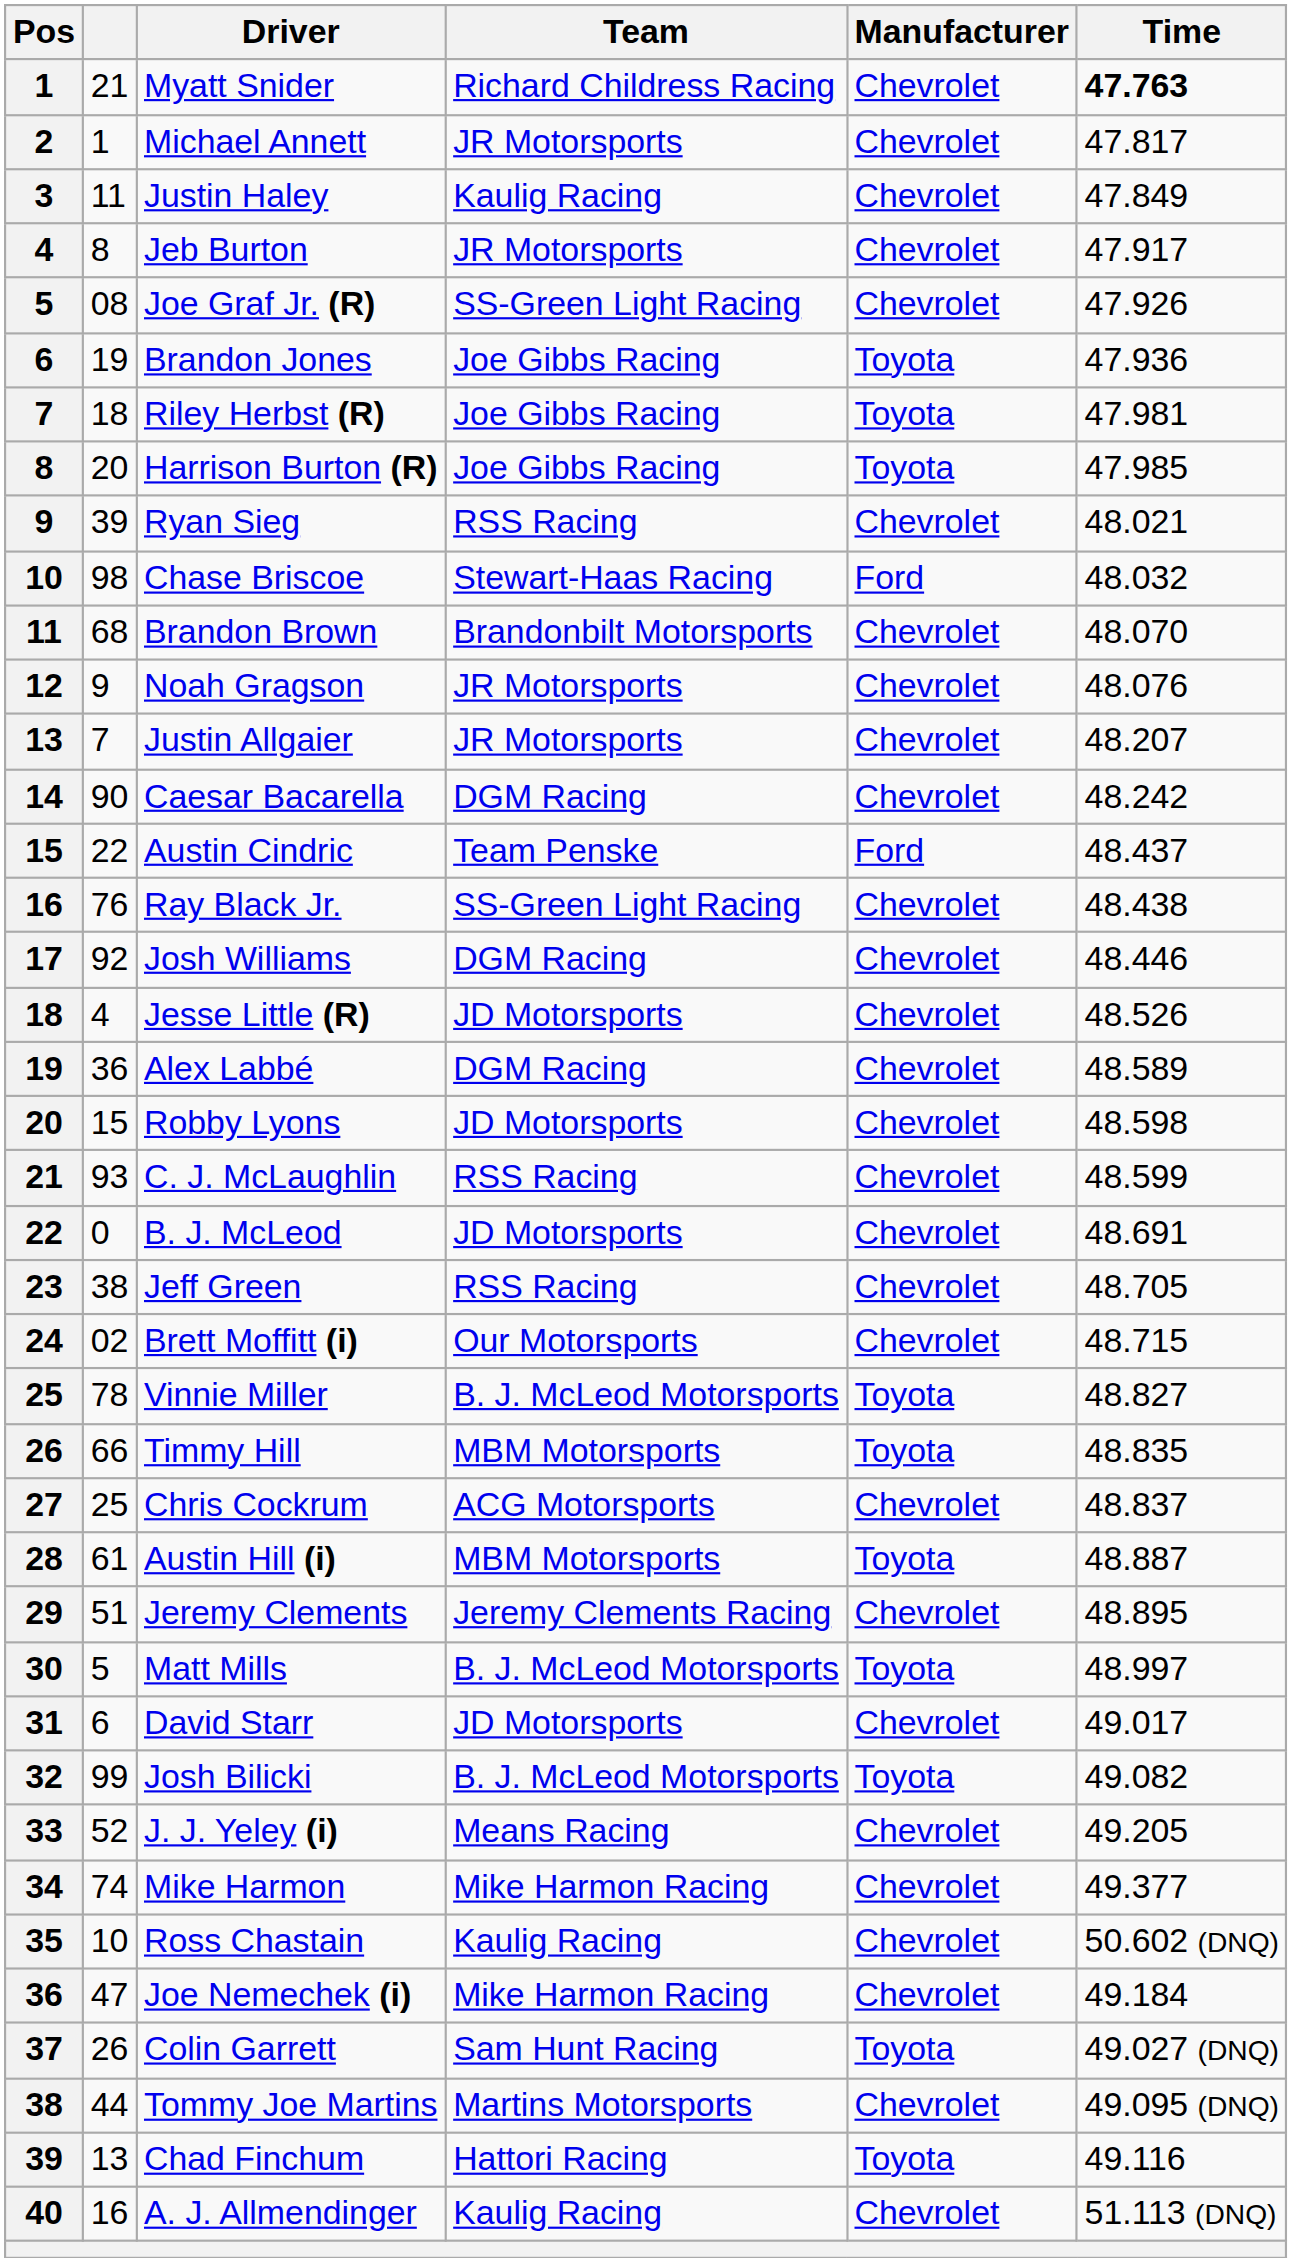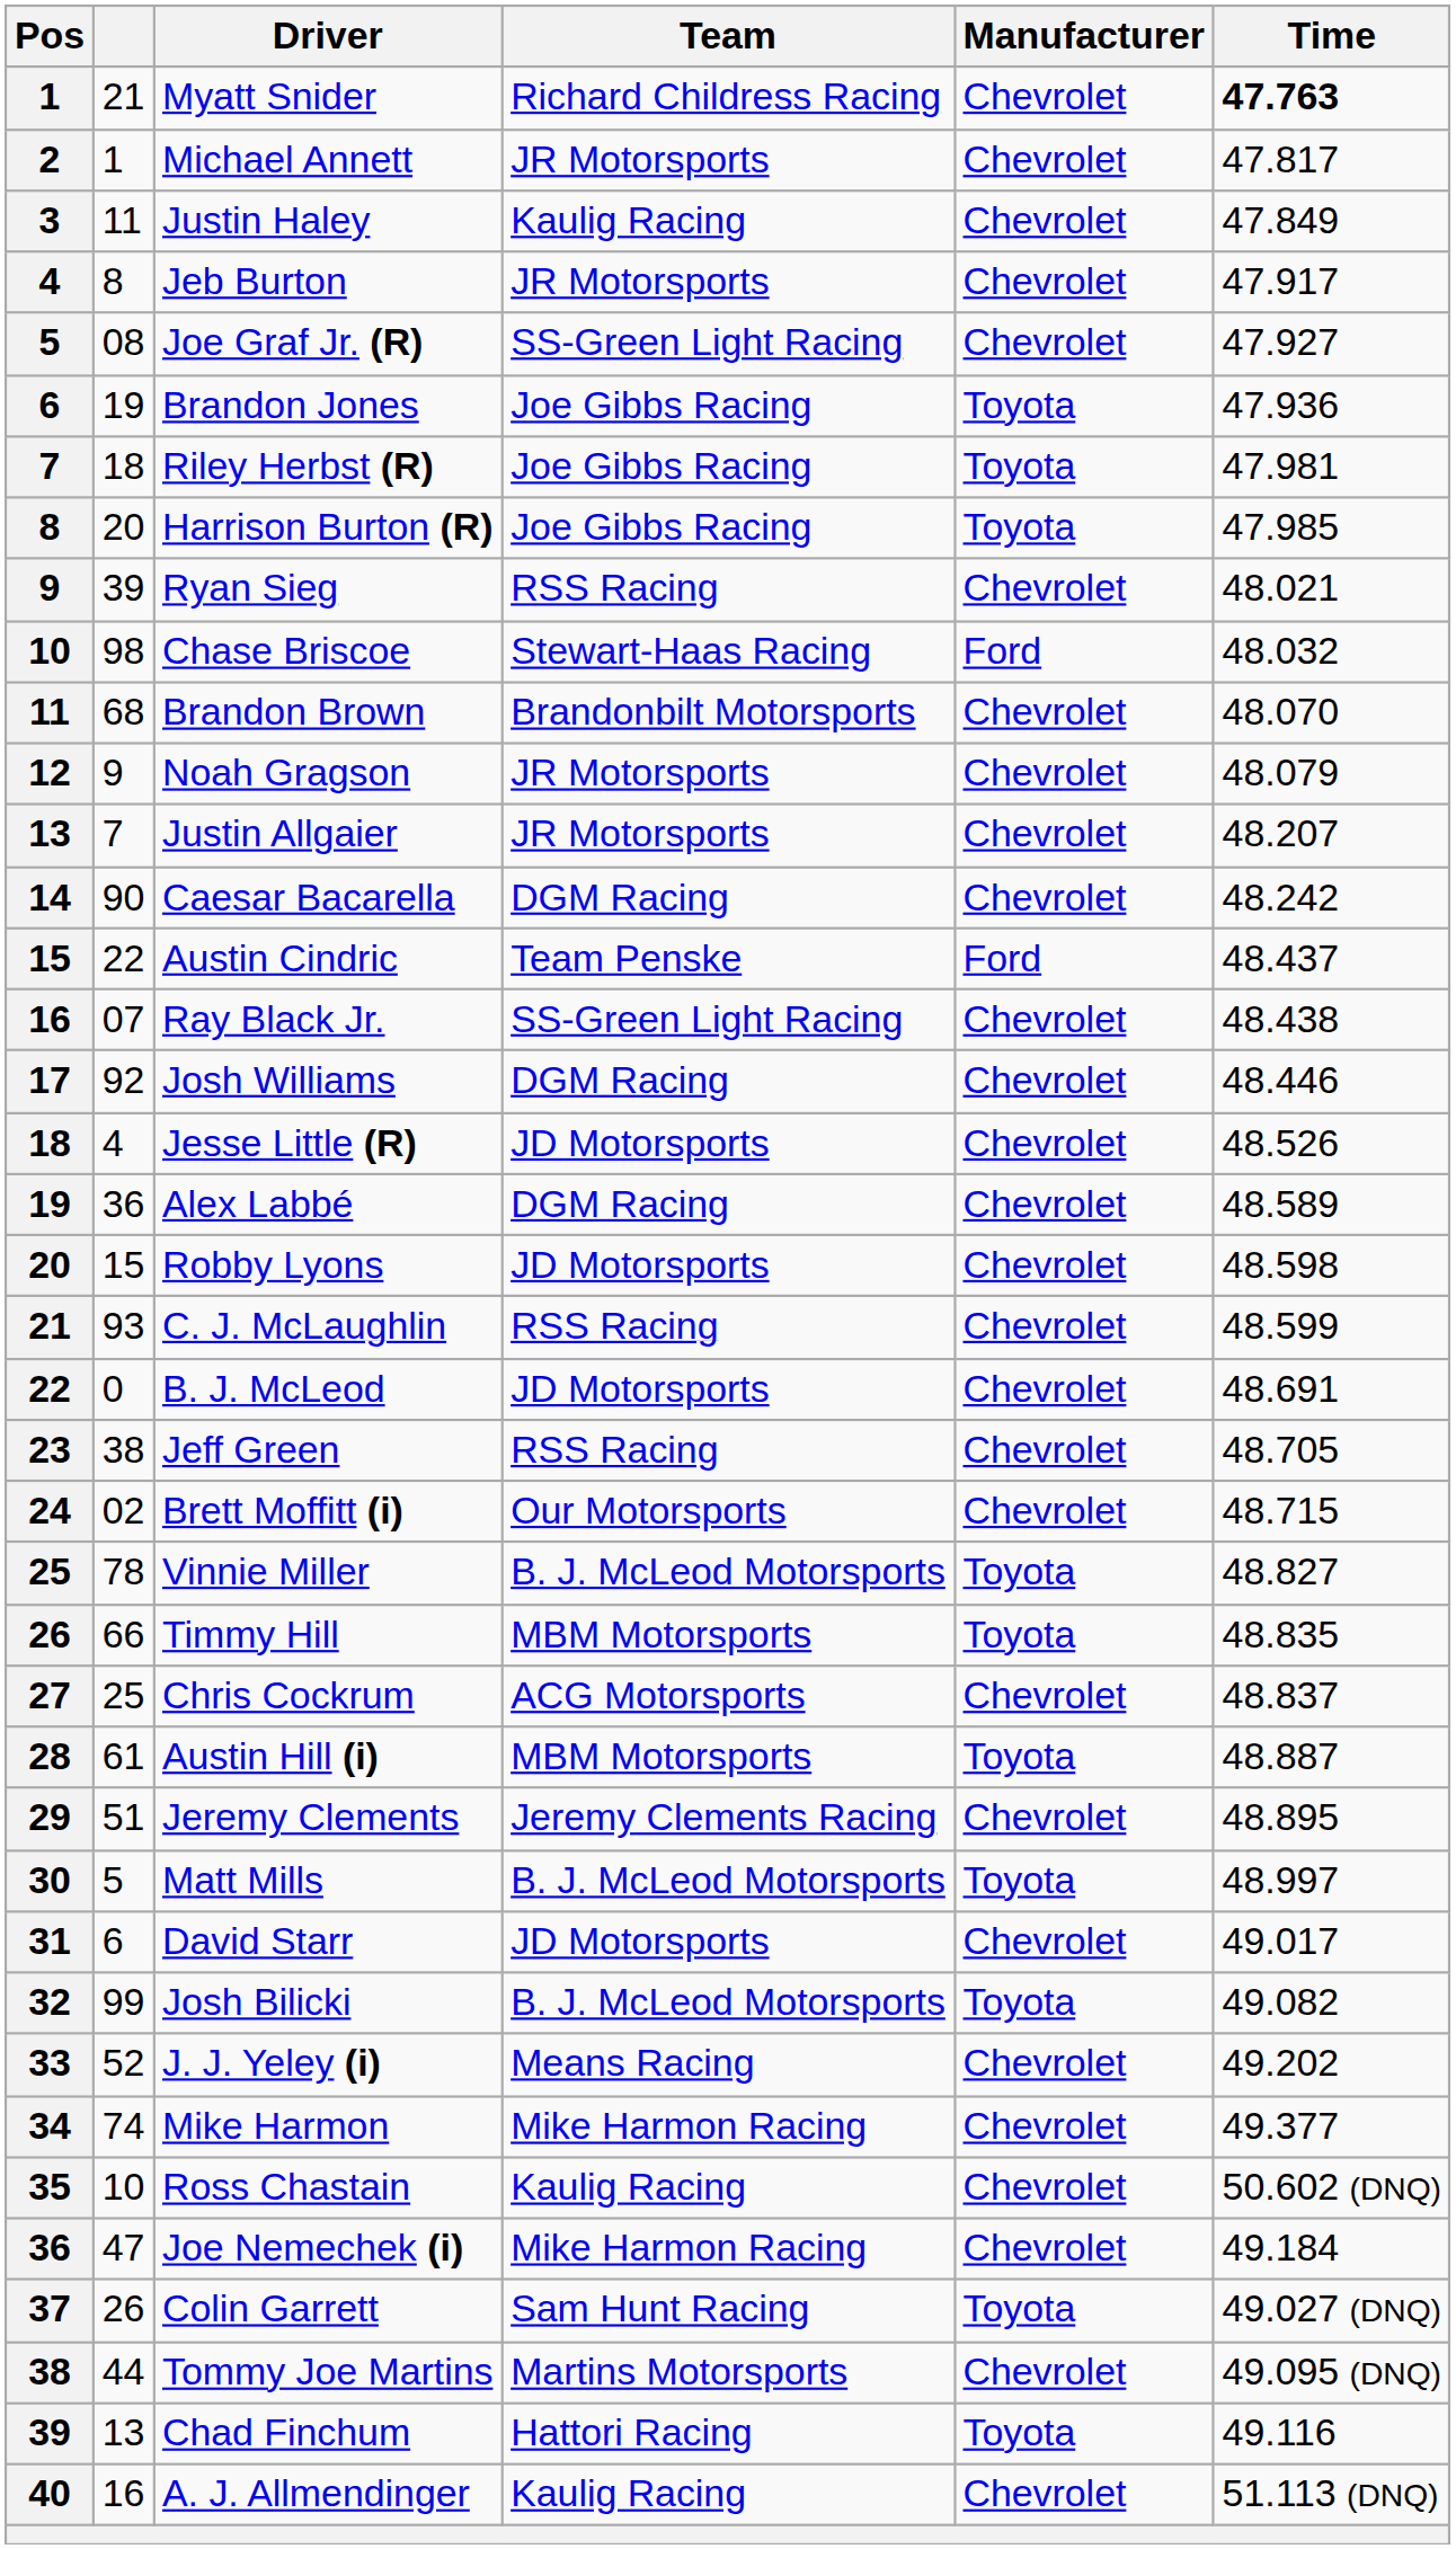Joe Graf Jr. (R) | Time: 47.926 -> 47.927
Noah Gragson | Time: 48.076 -> 48.079
Ray Black Jr. | column 2: 76 -> 07
J. J. Yeley (i) | Time: 49.205 -> 49.202
